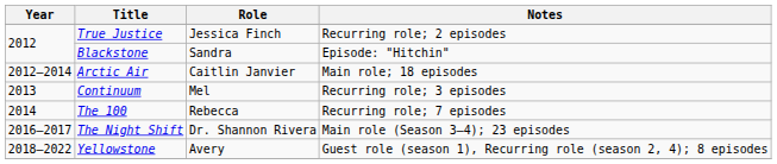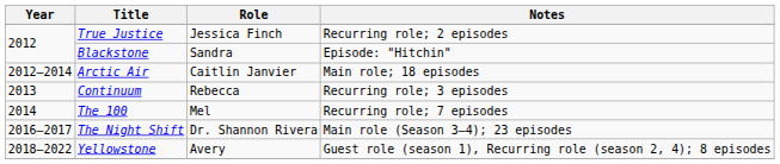Continuum | Role: Mel -> Rebecca
The 100 | Role: Rebecca -> Mel
